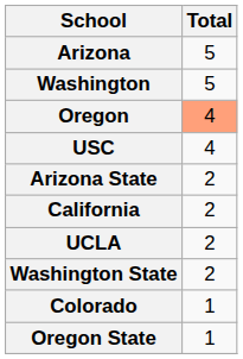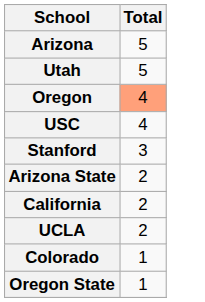+ row: Utah | 5
- row: Washington | 5
+ row: Stanford | 3
- row: Washington State | 2
